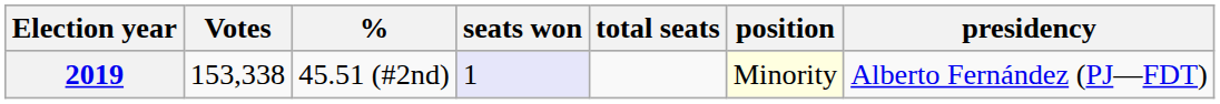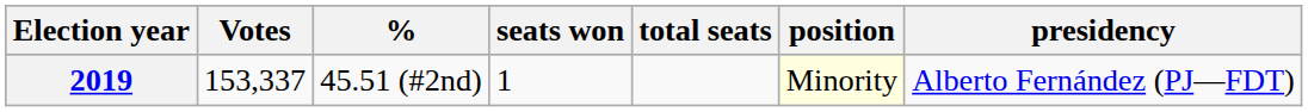2019 | Votes: 153,338 -> 153,337
2019 | seats won: lavender background -> no background
